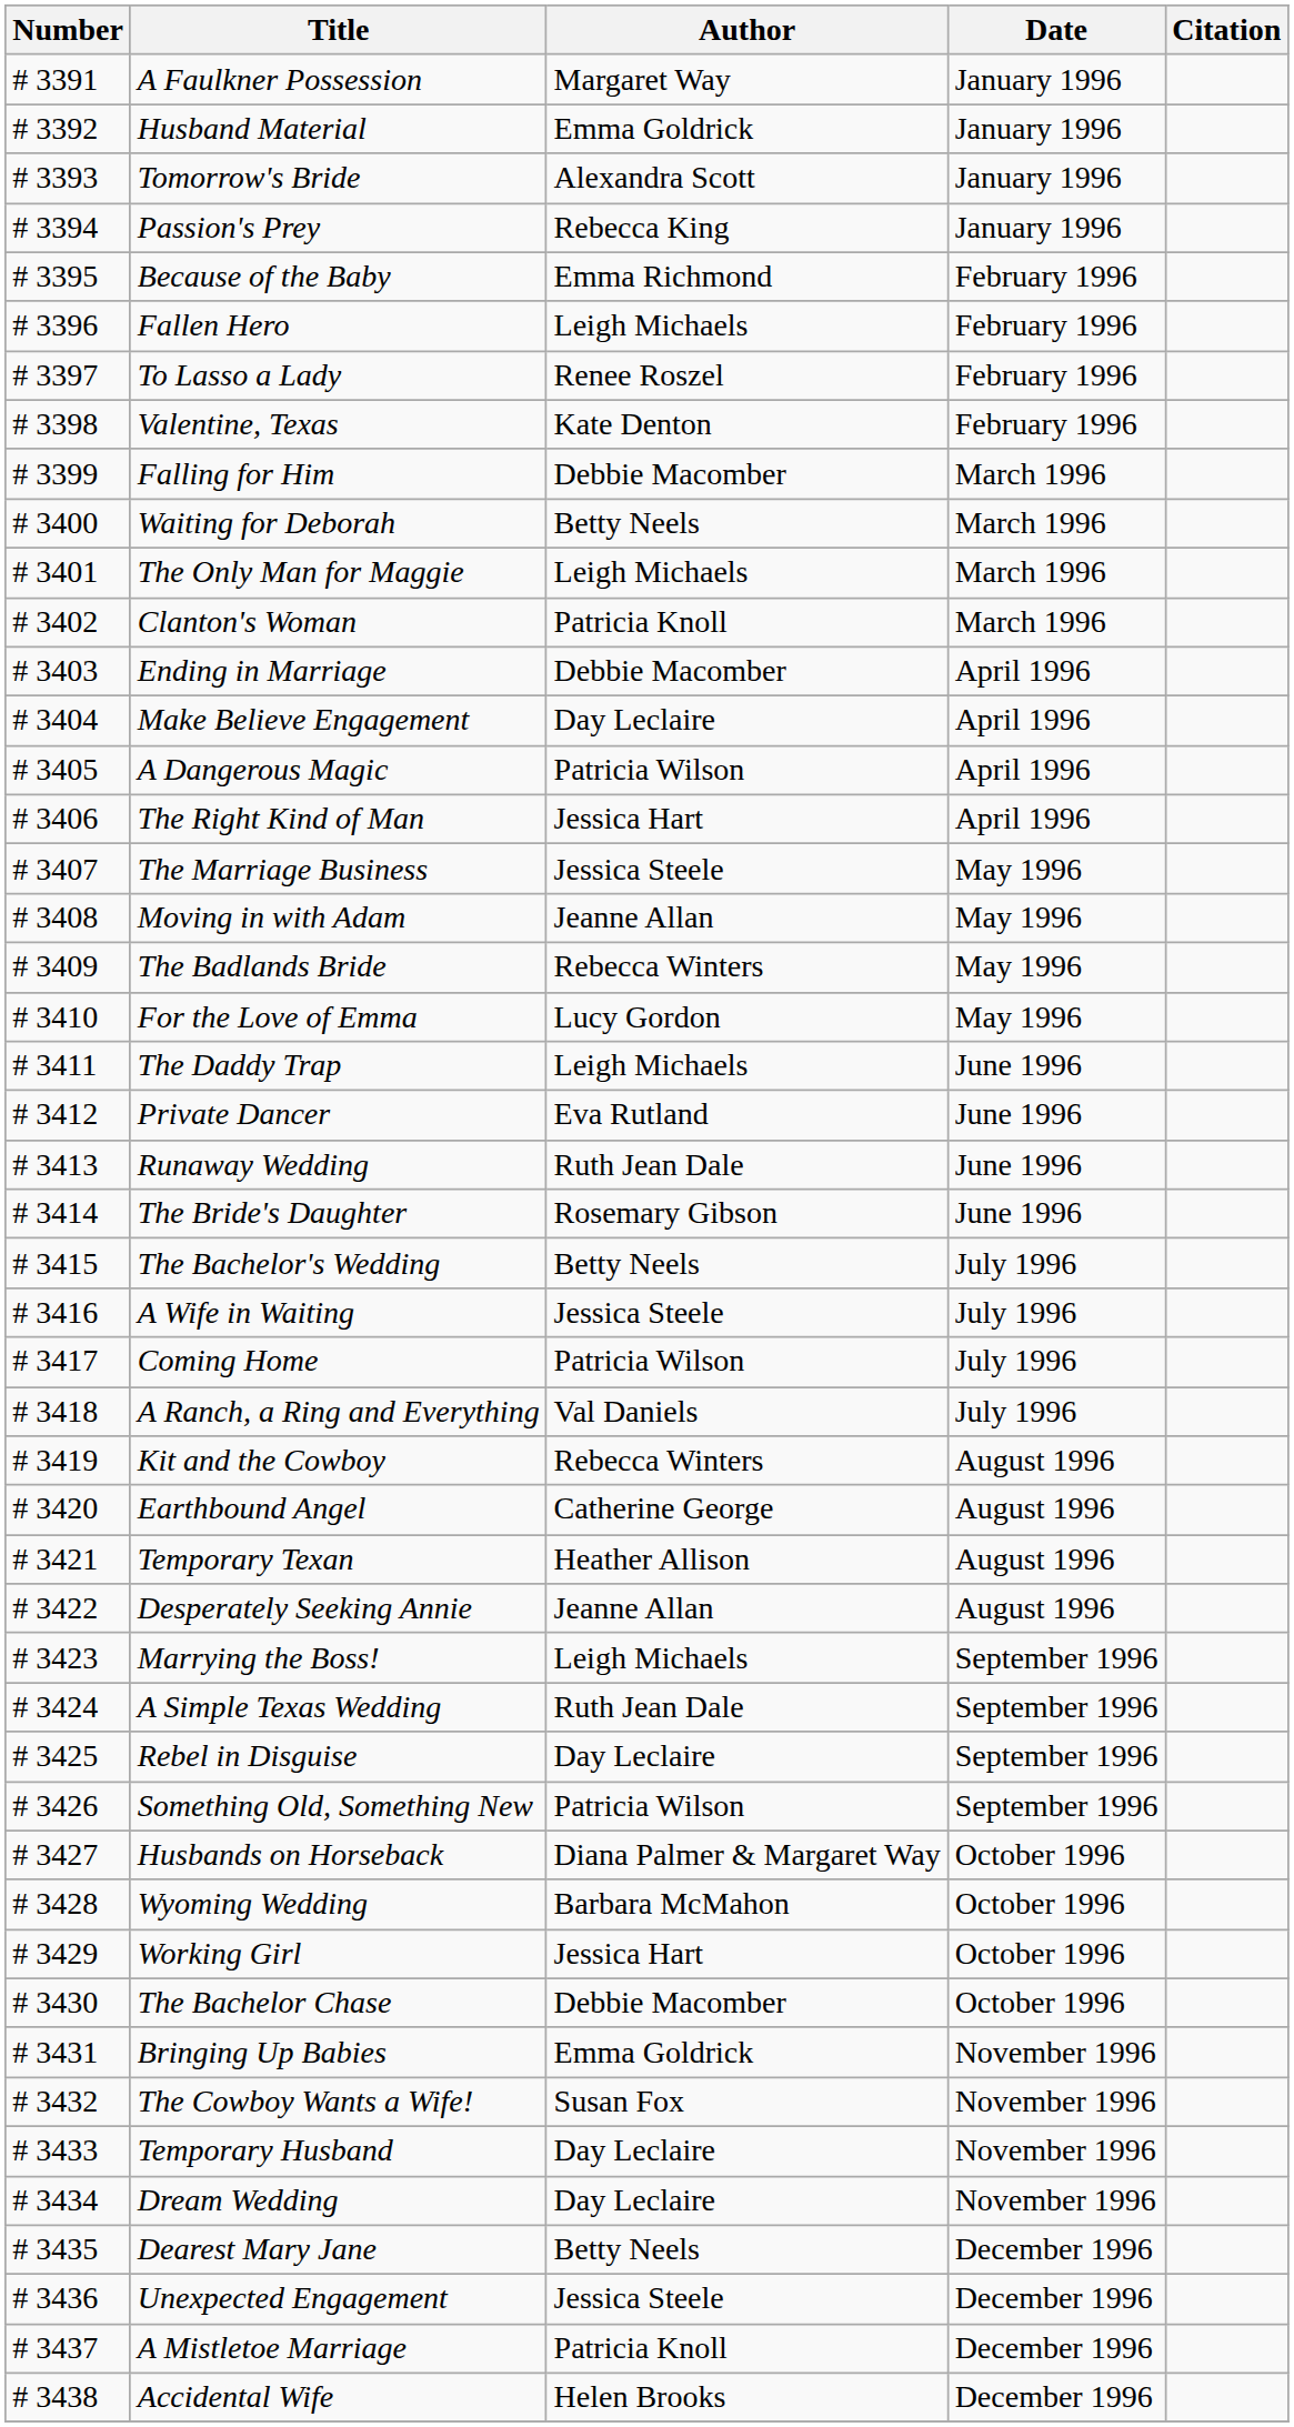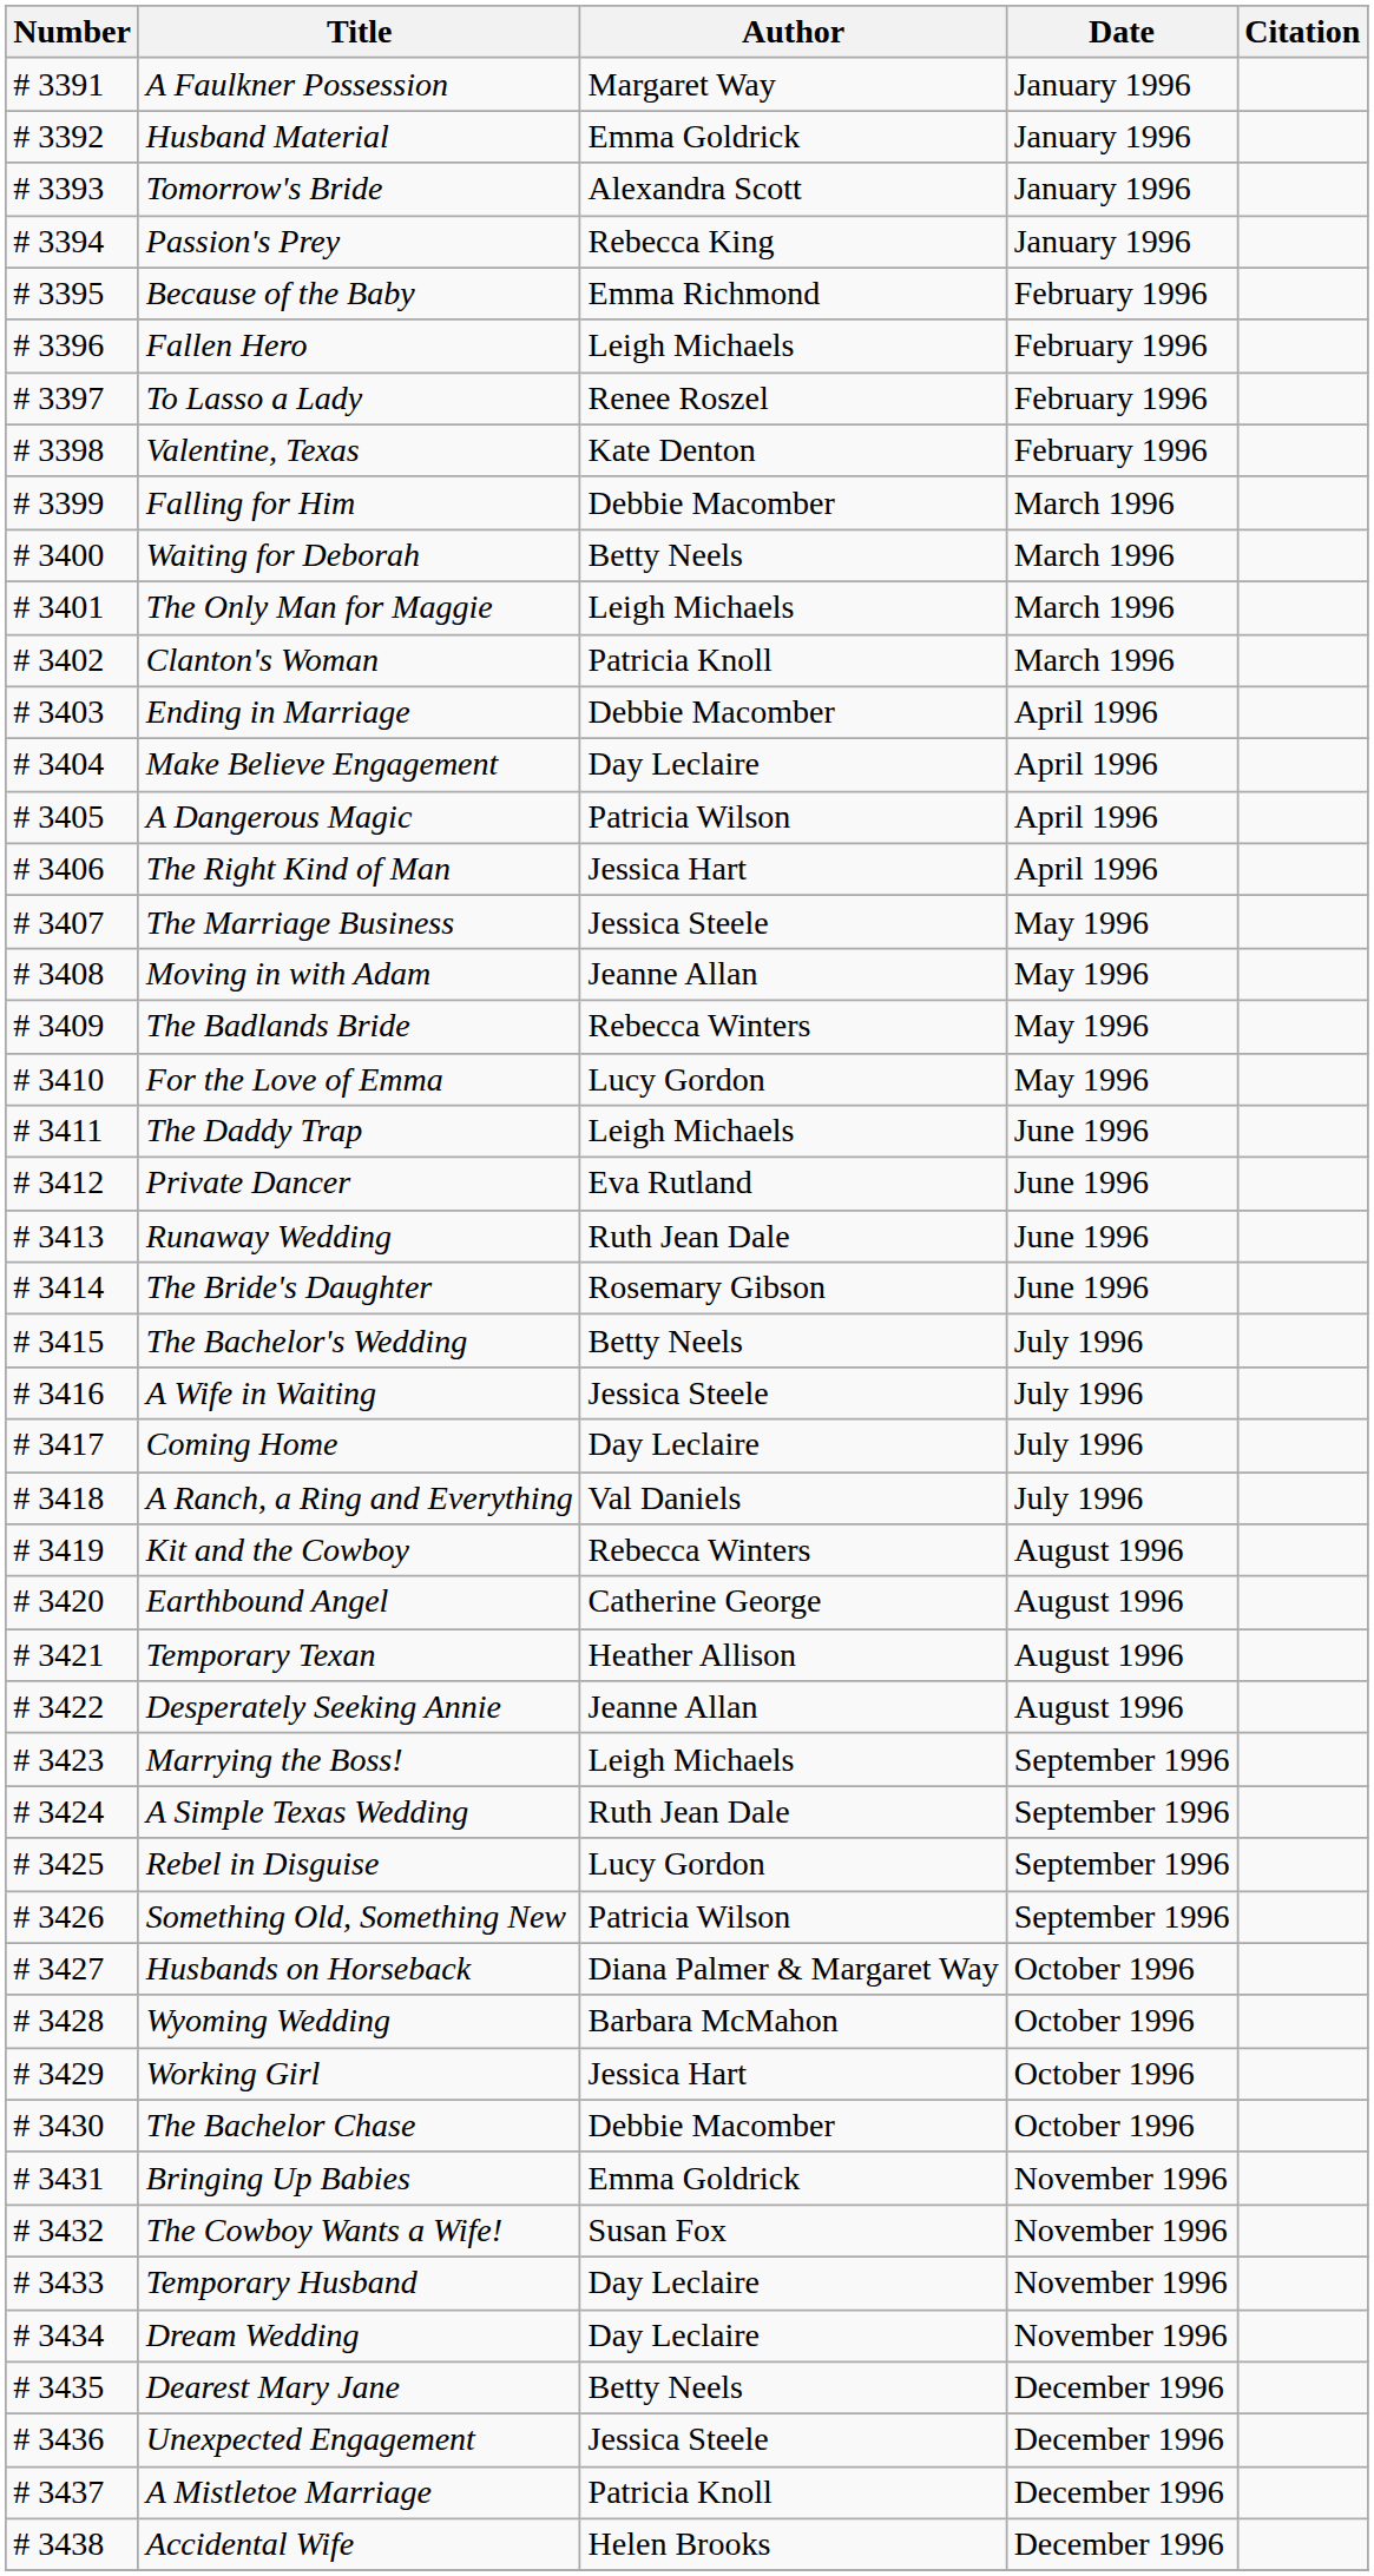Coming Home | Author: Patricia Wilson -> Day Leclaire
Rebel in Disguise | Author: Day Leclaire -> Lucy Gordon
